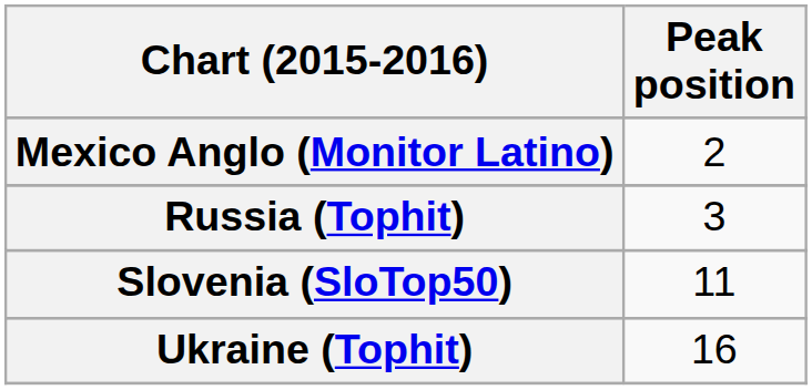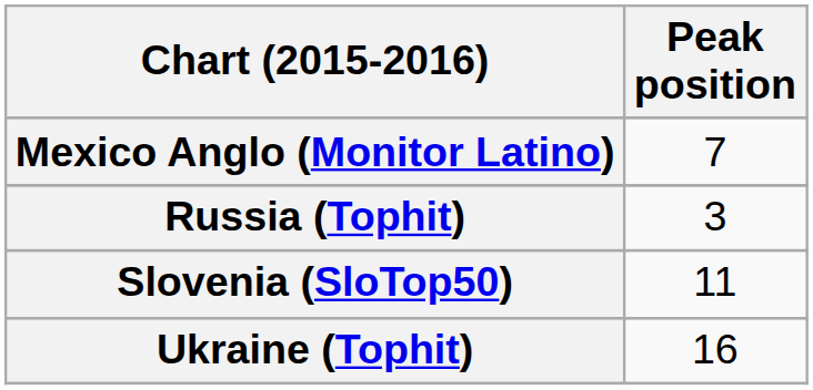Mexico Anglo (Monitor Latino) | Peak position: 2 -> 7
